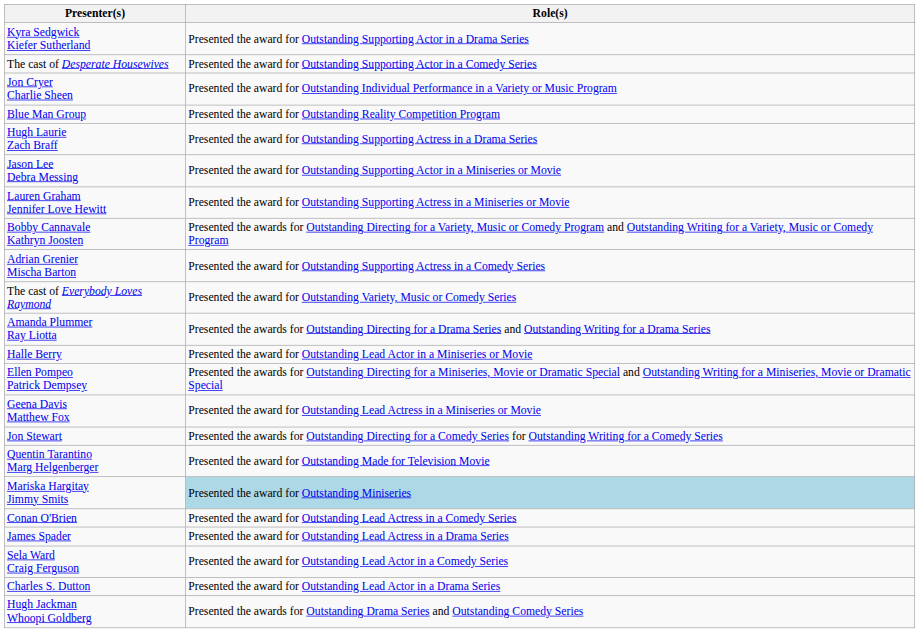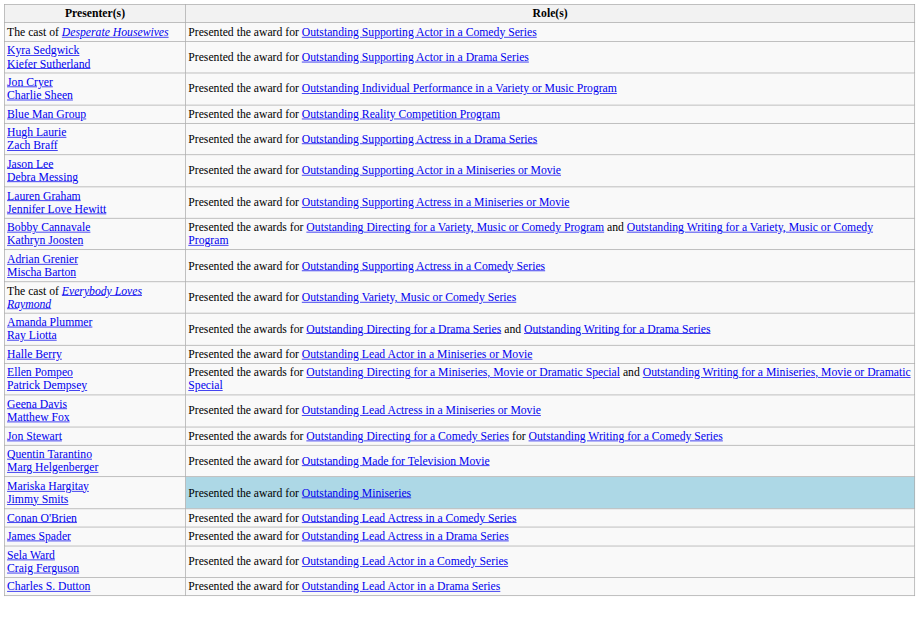rows swapped: The cast of Desperate Housewives <-> Kyra Sedgwick Kiefer Sutherland
- row: Hugh Jackman Whoopi Goldberg | Presented the awards for Outstanding Drama Series and Outstanding Comedy Series
